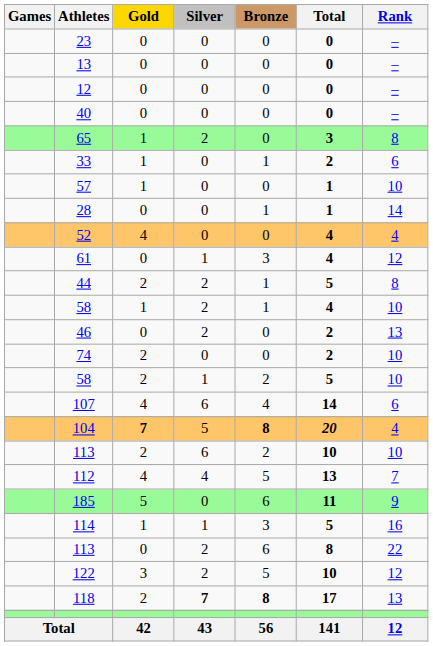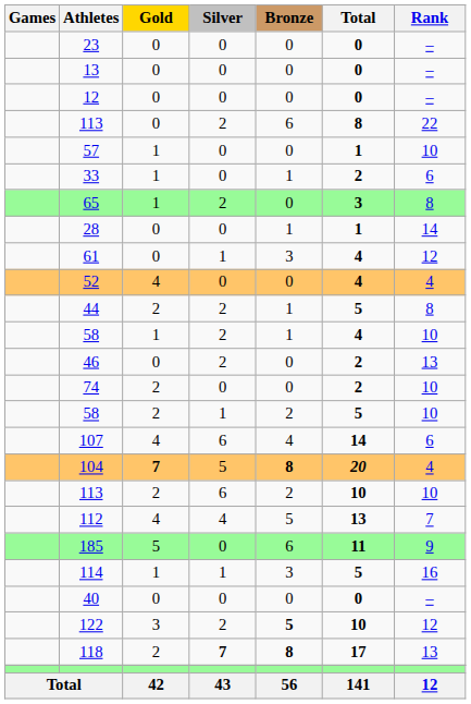rows swapped: 40 <-> 113 / 0
rows swapped: 57 <-> 65
rows swapped: 61 <-> 52
122 | Bronze: normal -> bold
